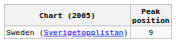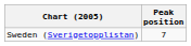Sweden (Sverigetopplistan) | Peak position: 9 -> 7
